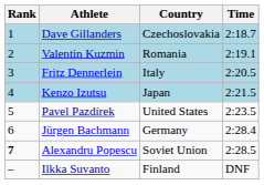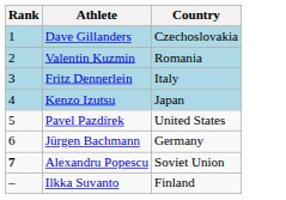- column: Time | 2:18.7 | 2:19.1 | 2:20.5 | 2:21.5 | 2:23.5 | 2:28.4 | 2:28.5 | DNF
